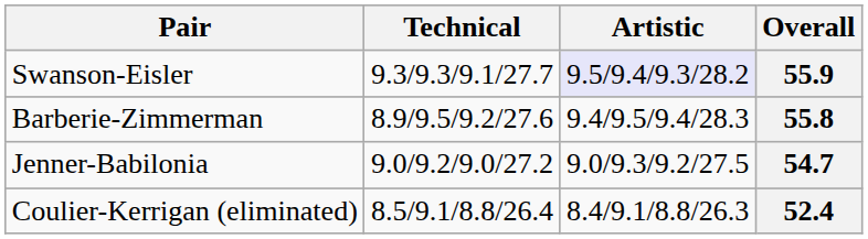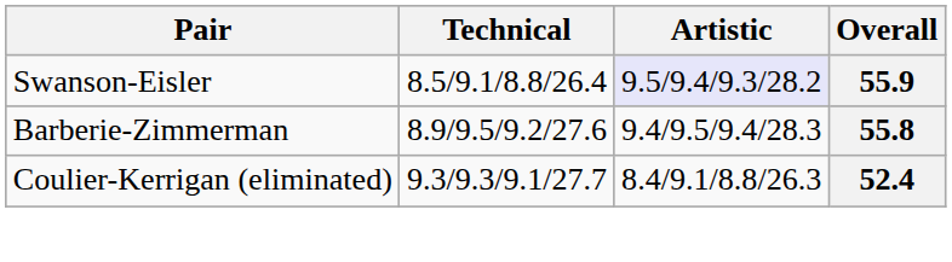Swanson-Eisler | Technical: 9.3/9.3/9.1/27.7 -> 8.5/9.1/8.8/26.4
- row: Jenner-Babilonia | 9.0/9.2/9.0/27.2 | 9.0/9.3/9.2/27.5 | 54.7
Coulier-Kerrigan (eliminated) | Technical: 8.5/9.1/8.8/26.4 -> 9.3/9.3/9.1/27.7
